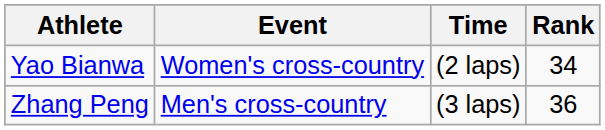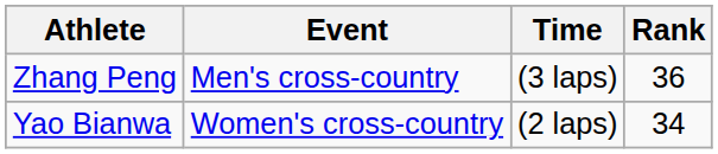rows swapped: Zhang Peng <-> Yao Bianwa
